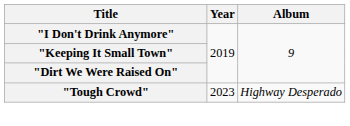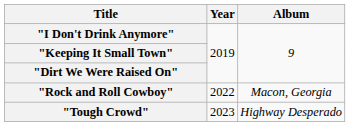+ row: "Rock and Roll Cowboy" | 2022 | Macon, Georgia
